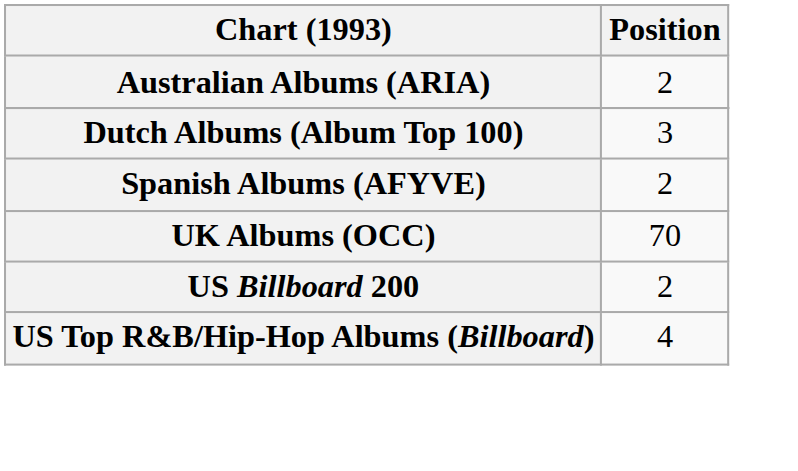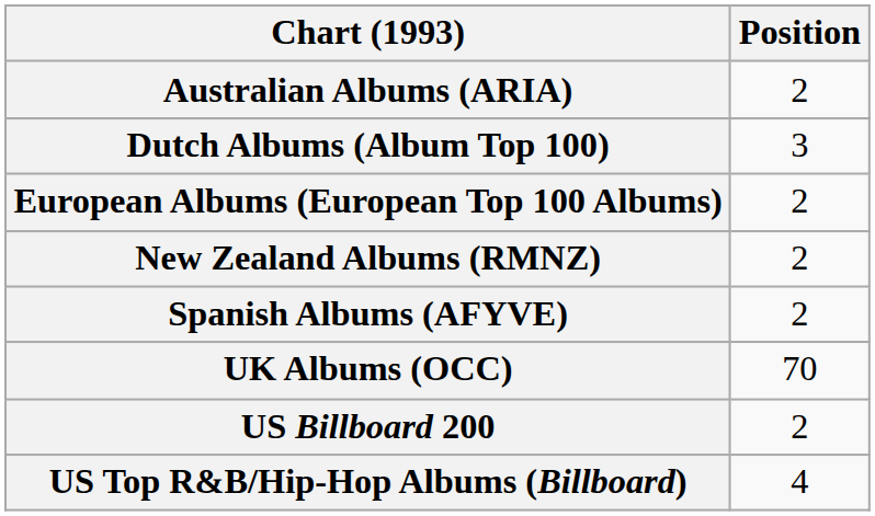+ row: European Albums (European Top 100 Albums) | 2
+ row: New Zealand Albums (RMNZ) | 2
